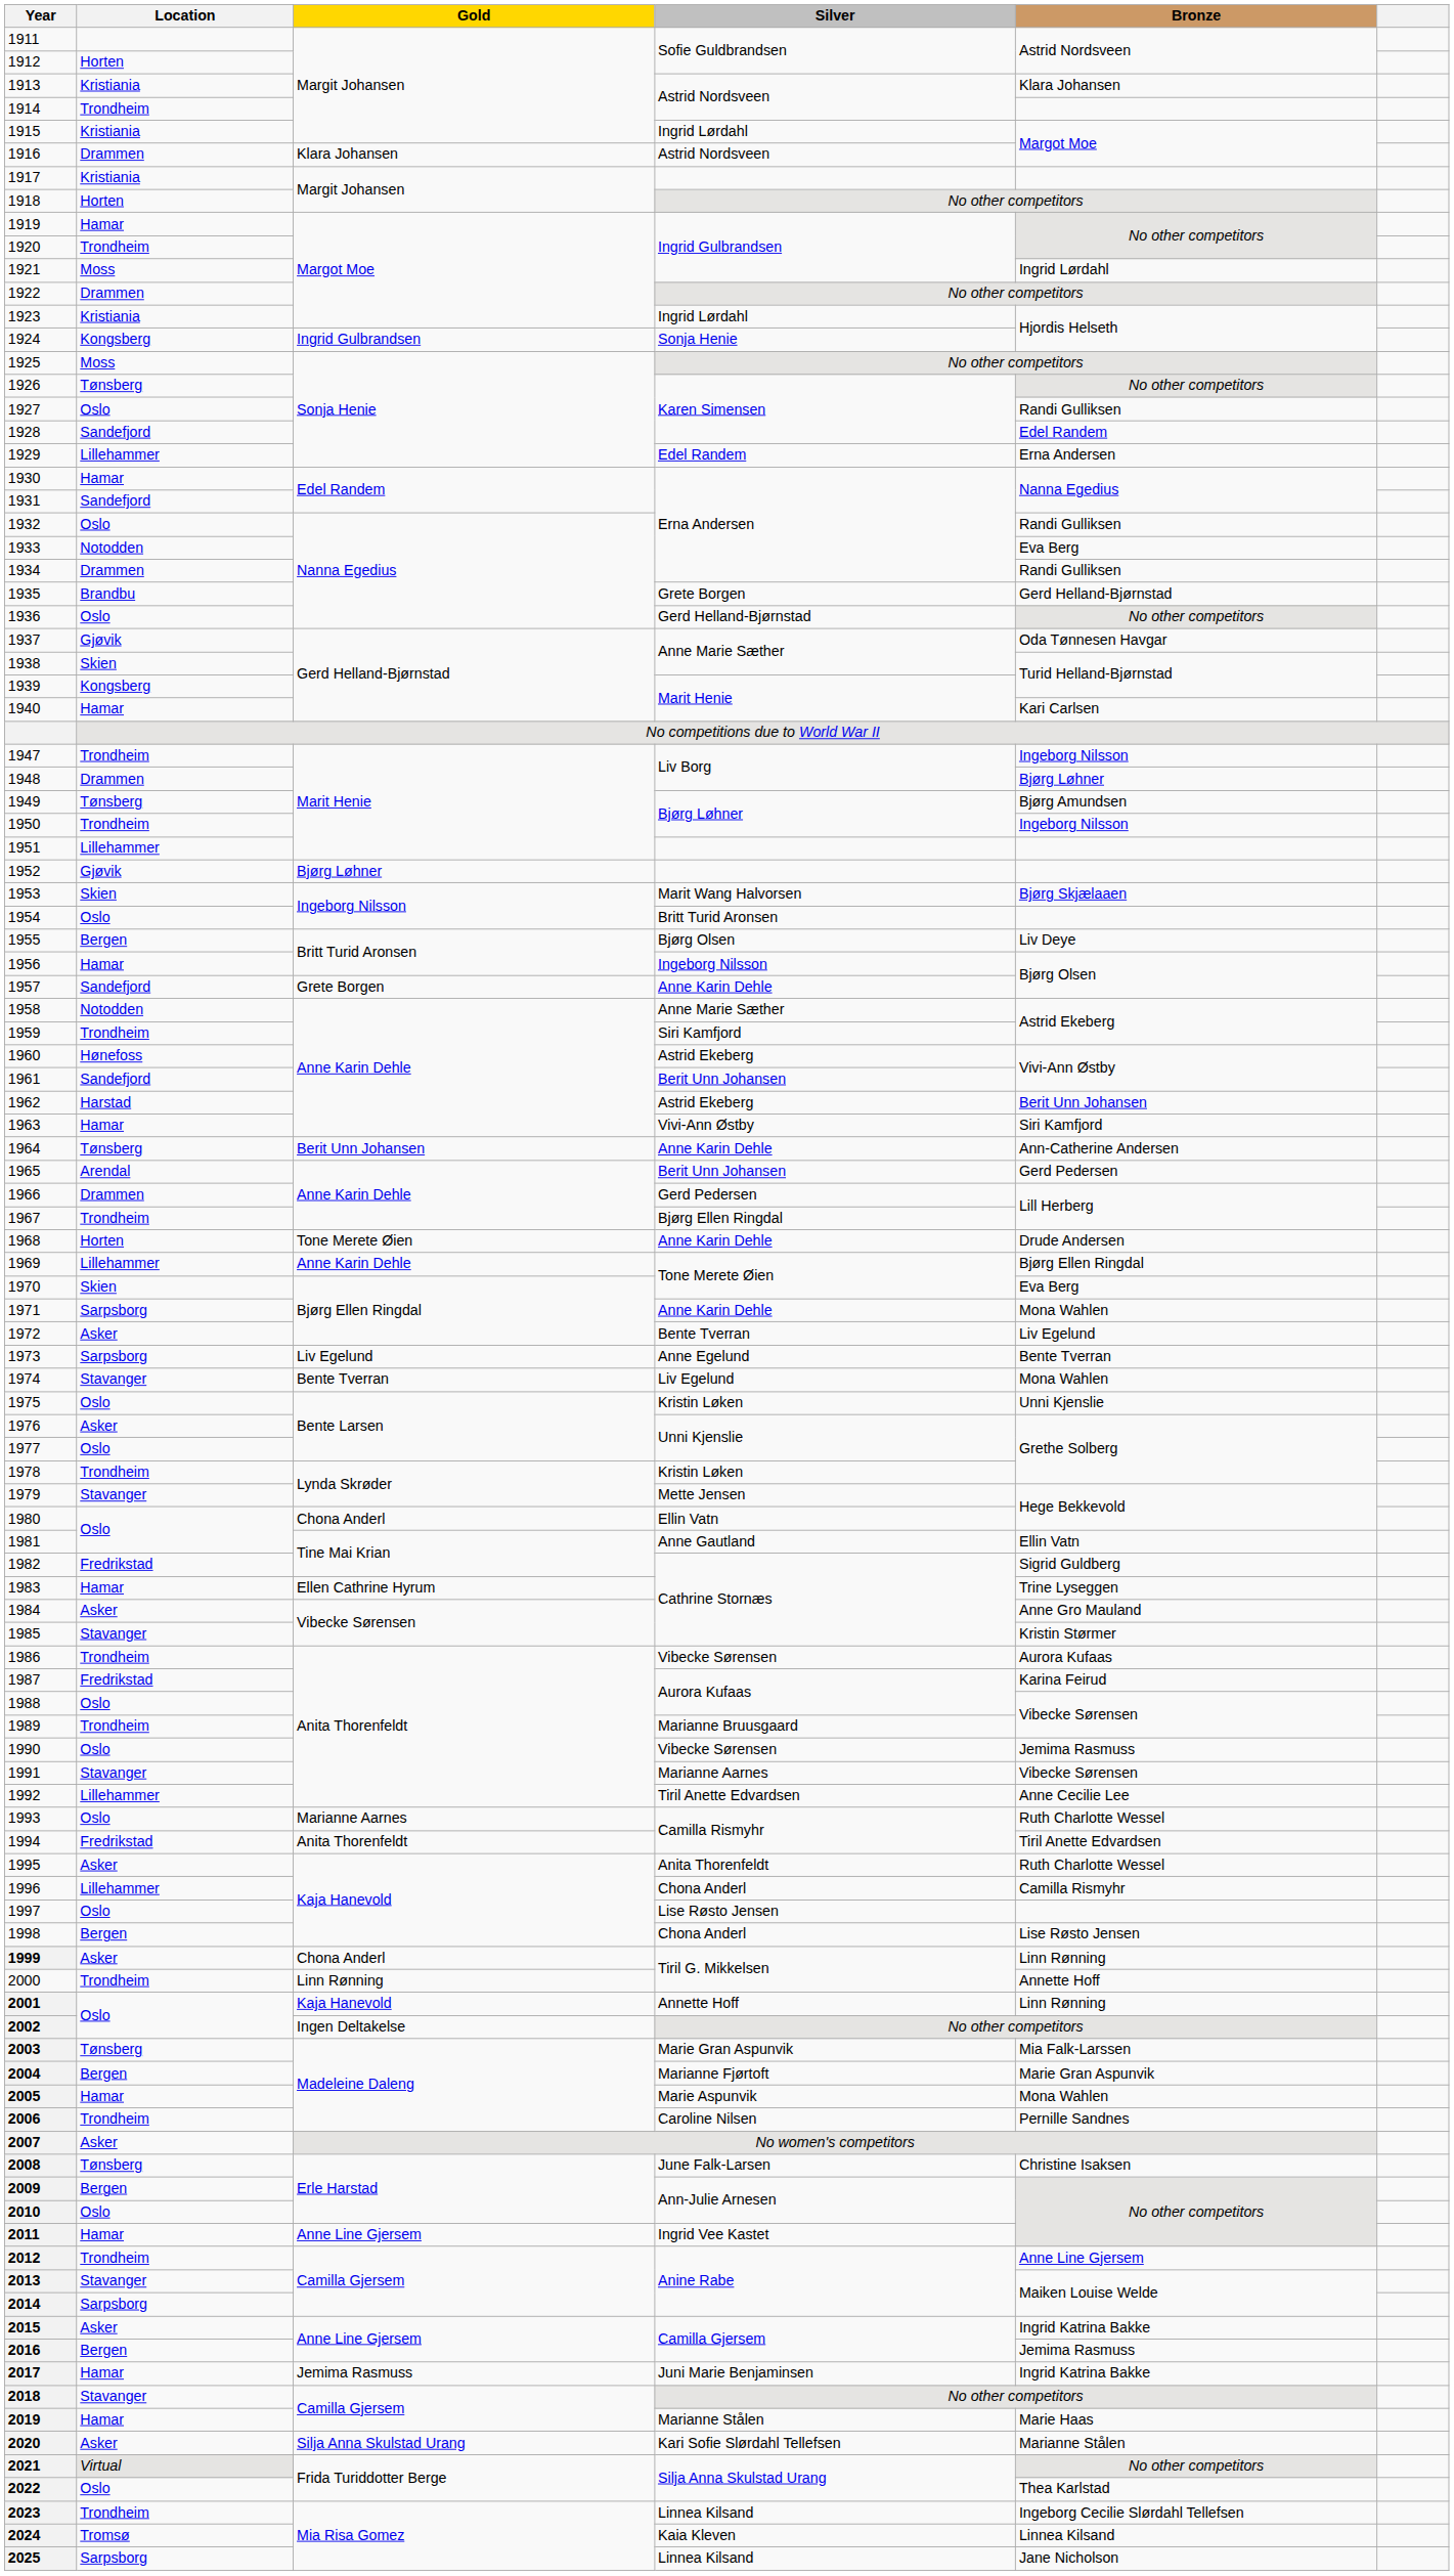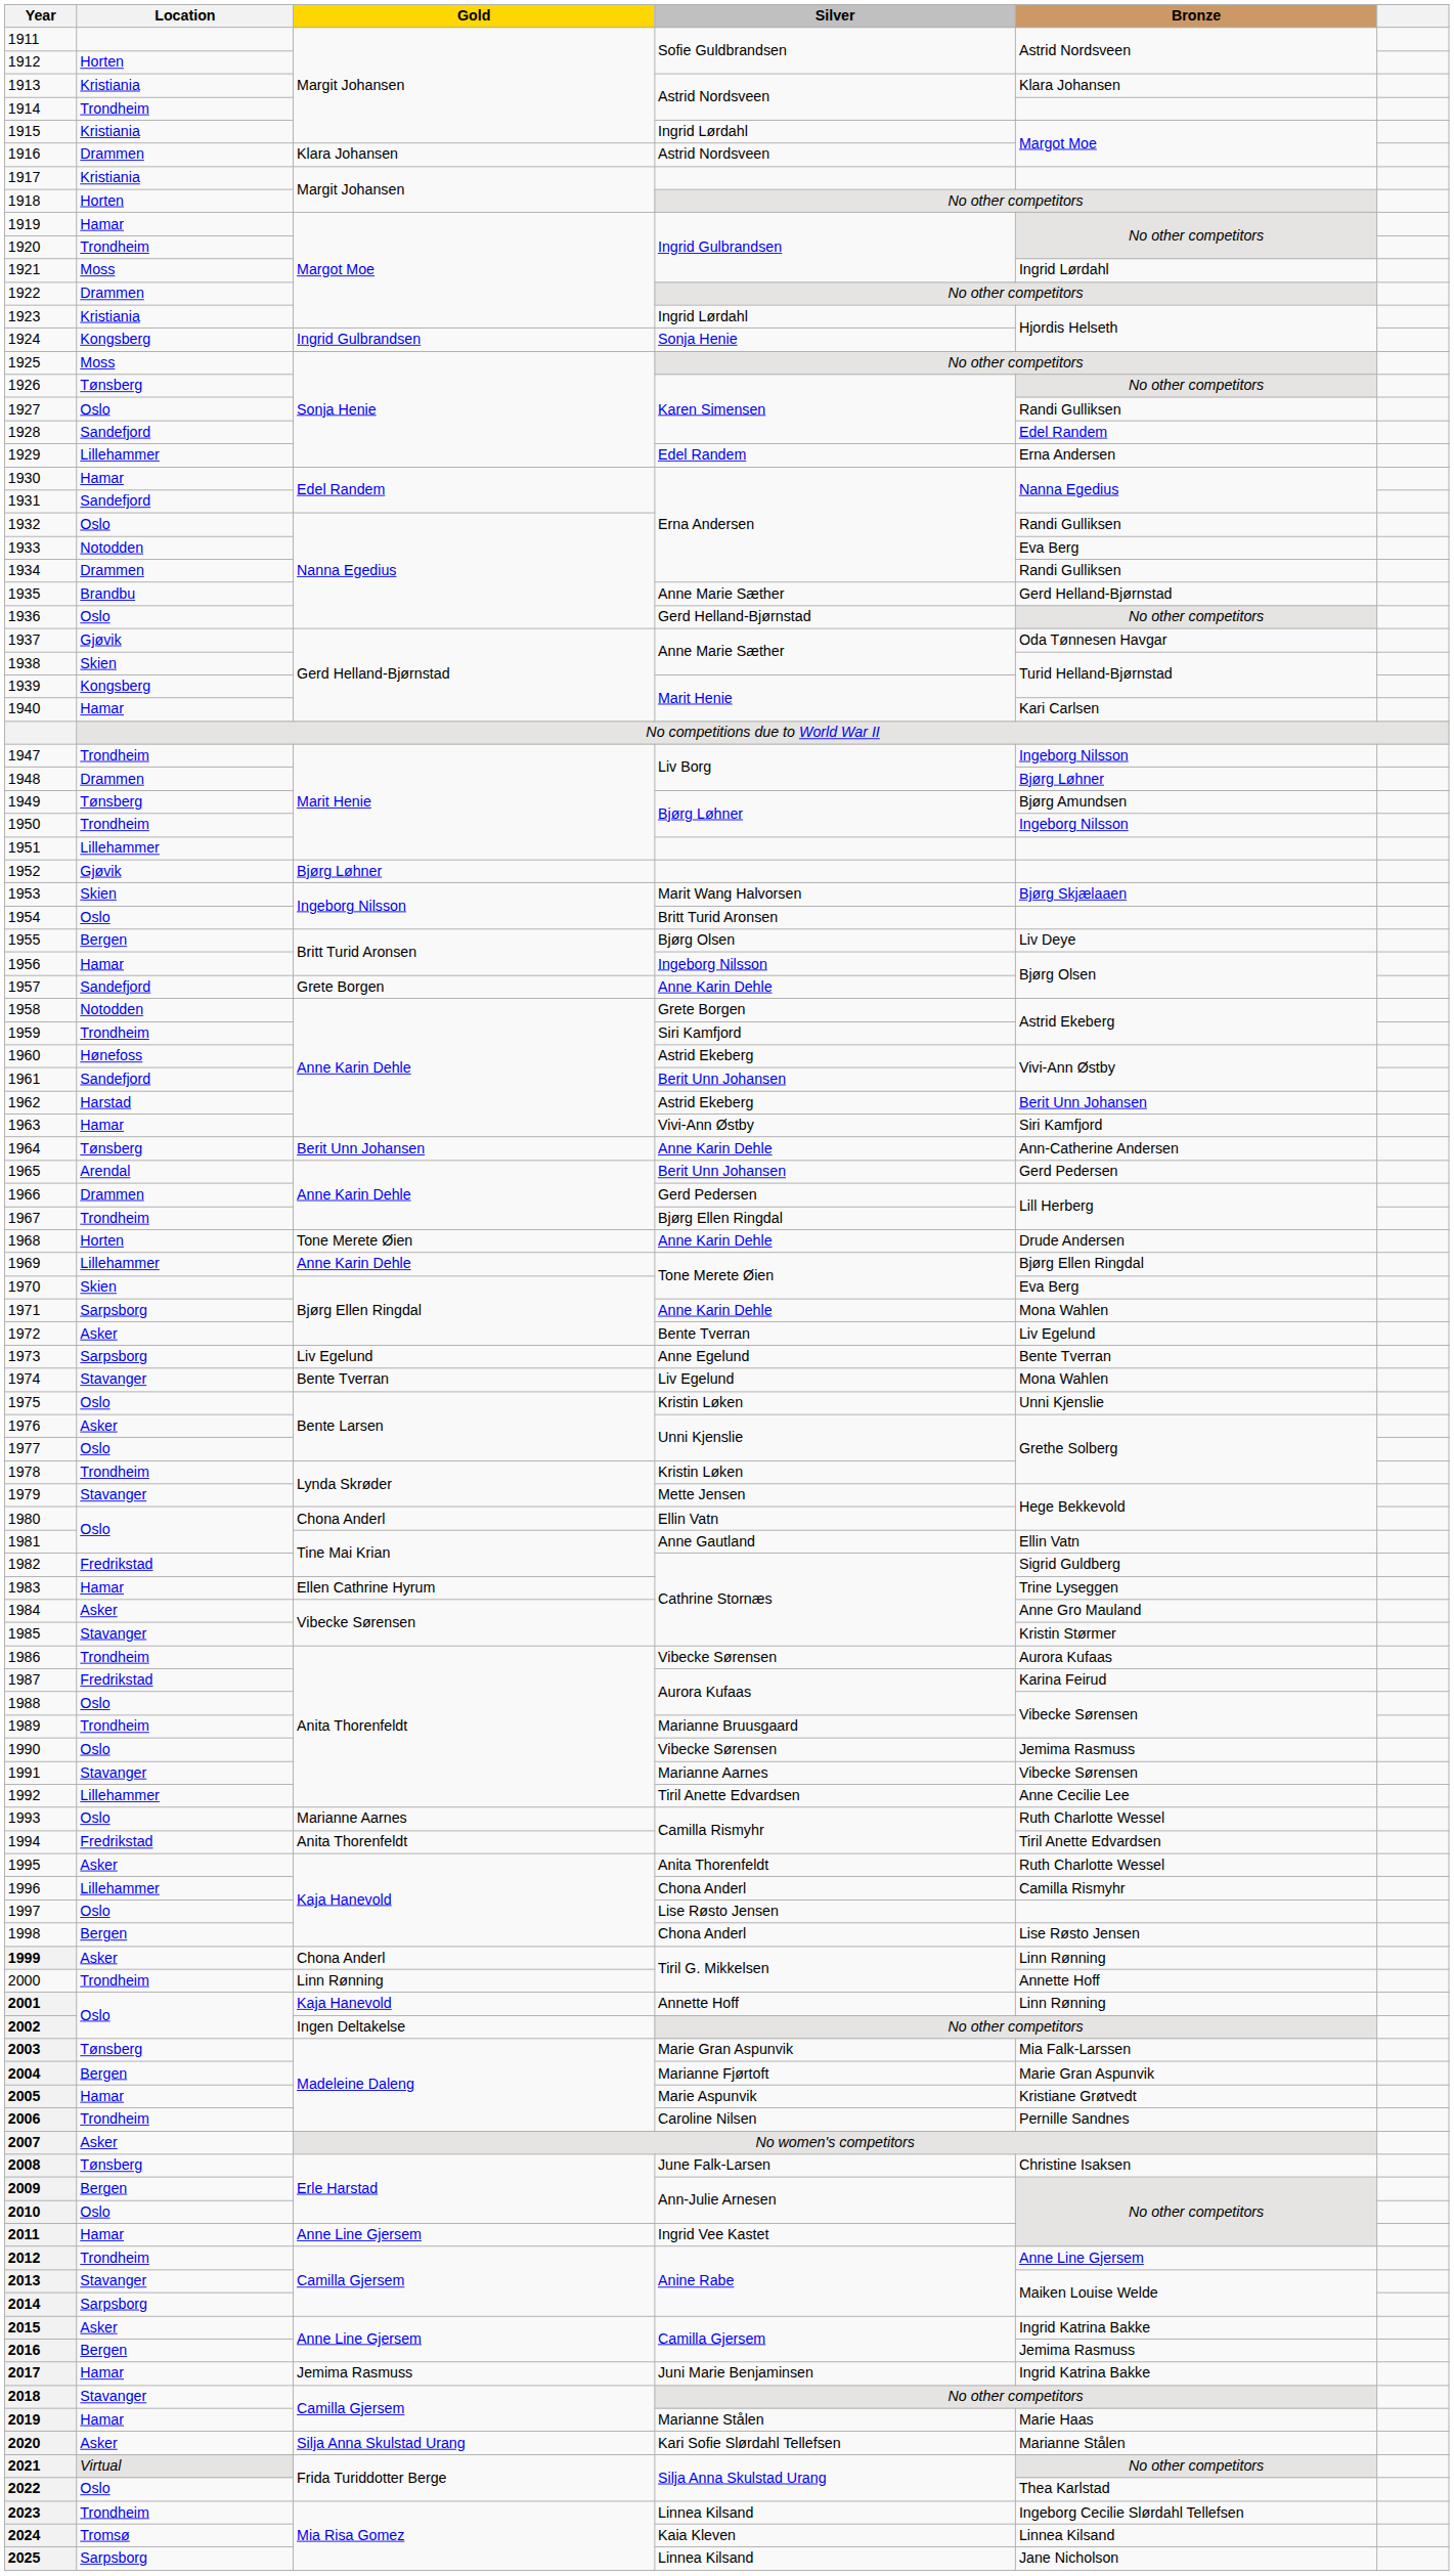1935 | Silver: Grete Borgen -> Anne Marie Sæther
1958 | Silver: Anne Marie Sæther -> Grete Borgen
2005 | Bronze: Mona Wahlen -> Kristiane Grøtvedt
